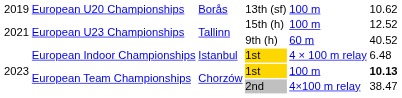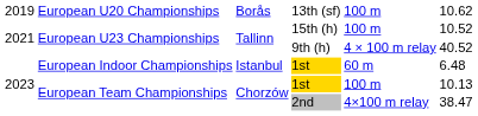15th (h) | column 6: 12.52 -> 10.52
9th (h) | column 5: 60 m -> 4 × 100 m relay
European Indoor Championships / 1st | column 5: 4 × 100 m relay -> 60 m
European Team Championships / 1st | column 6: bold -> normal
